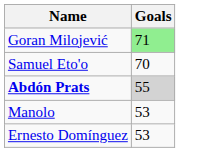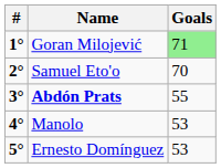+ column: # | 1° | 2° | 3° | 4° | 5°
Abdón Prats | Goals: lightgrey background -> no background
